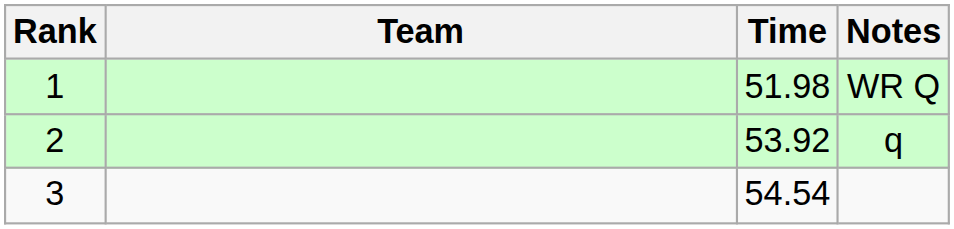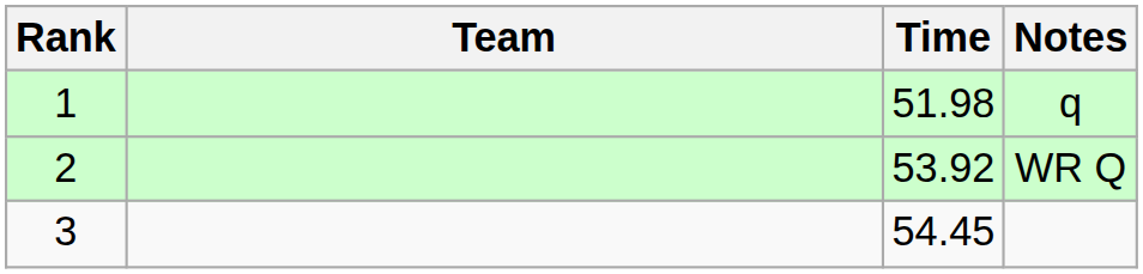1 | Notes: WR Q -> q
2 | Notes: q -> WR Q
3 | Time: 54.54 -> 54.45
